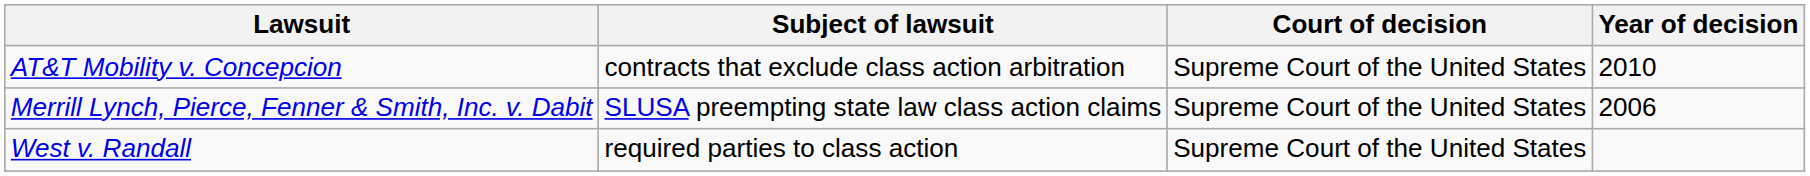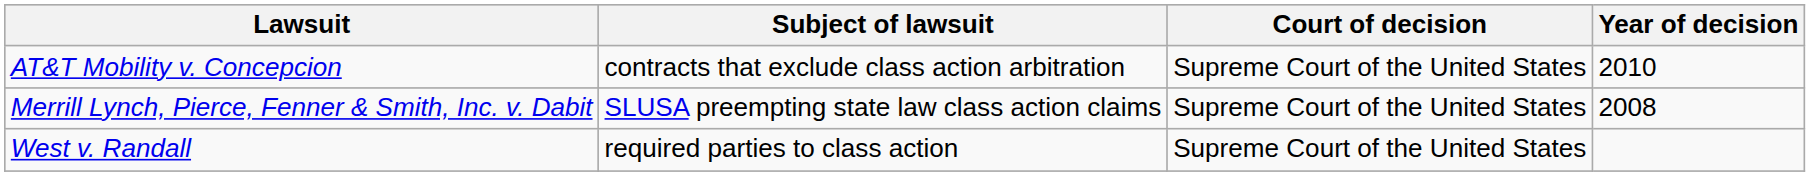Merrill Lynch, Pierce, Fenner & Smith, Inc. v. Dabit | Year of decision: 2006 -> 2008
